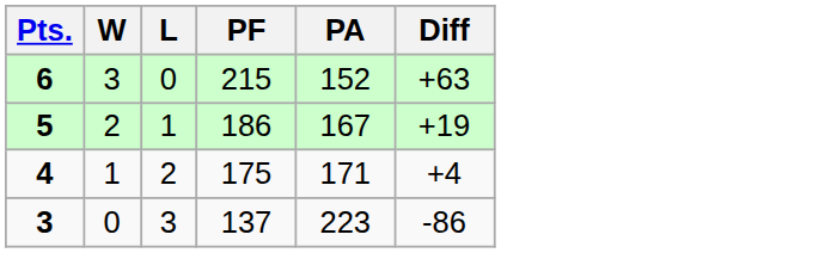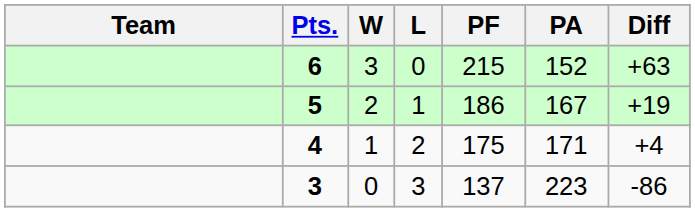+ column: Team
